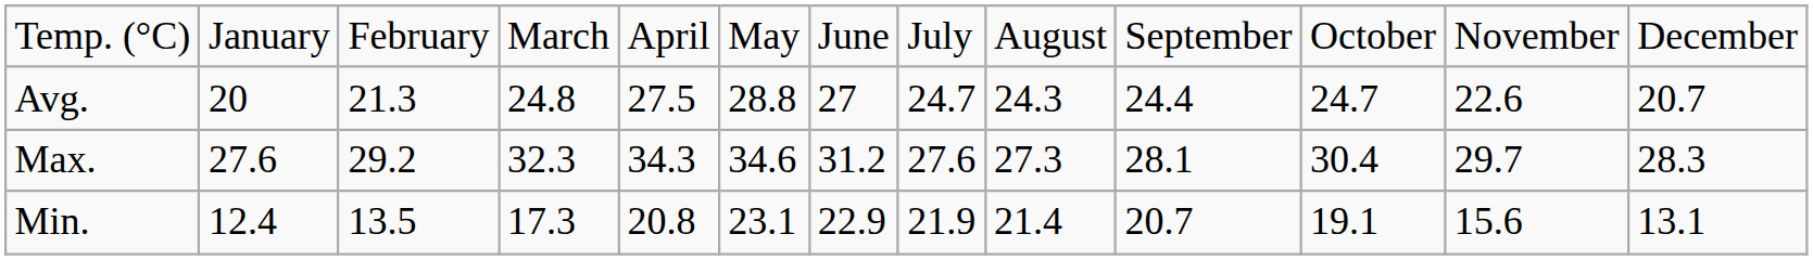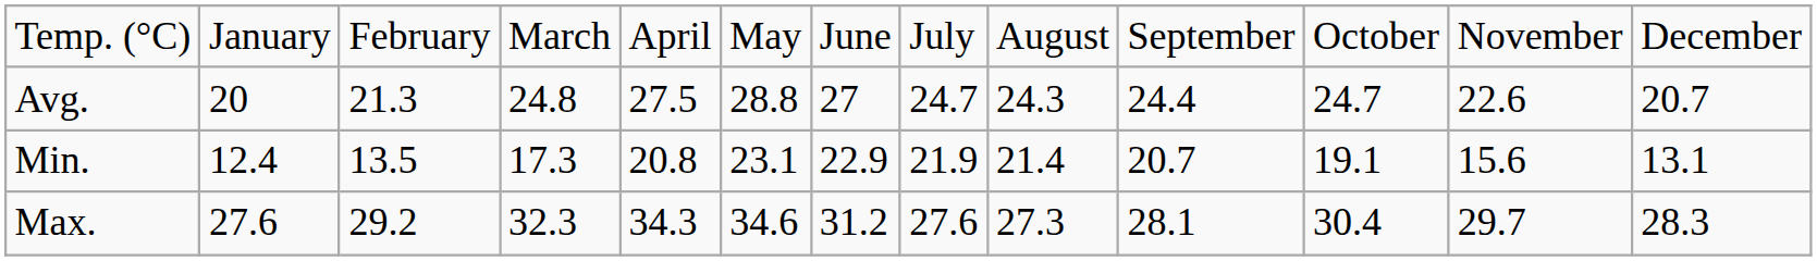rows swapped: Min. <-> Max.
